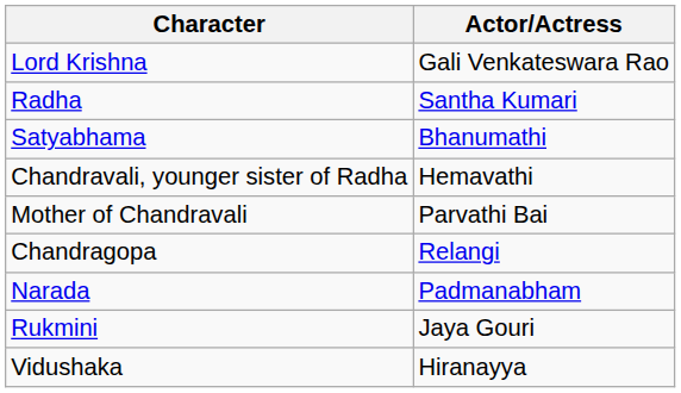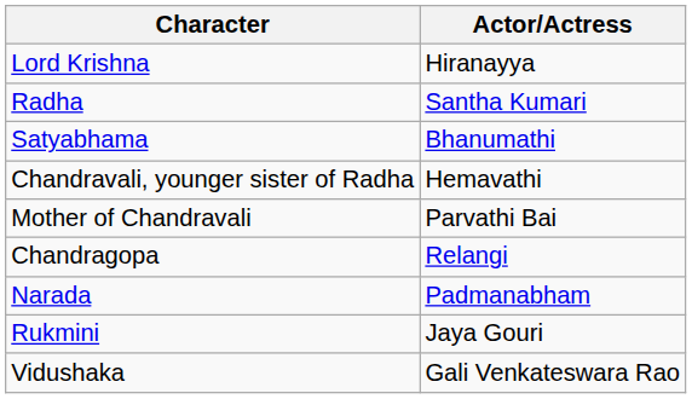Lord Krishna | Actor/Actress: Gali Venkateswara Rao -> Hiranayya
Vidushaka | Actor/Actress: Hiranayya -> Gali Venkateswara Rao
